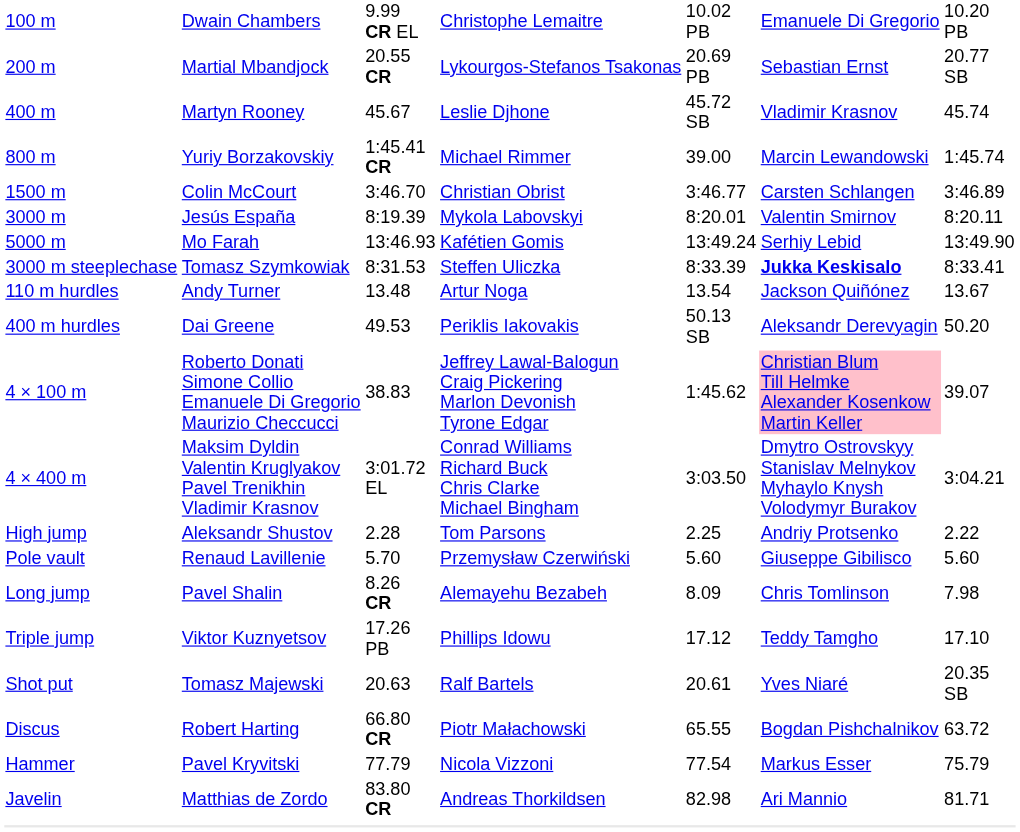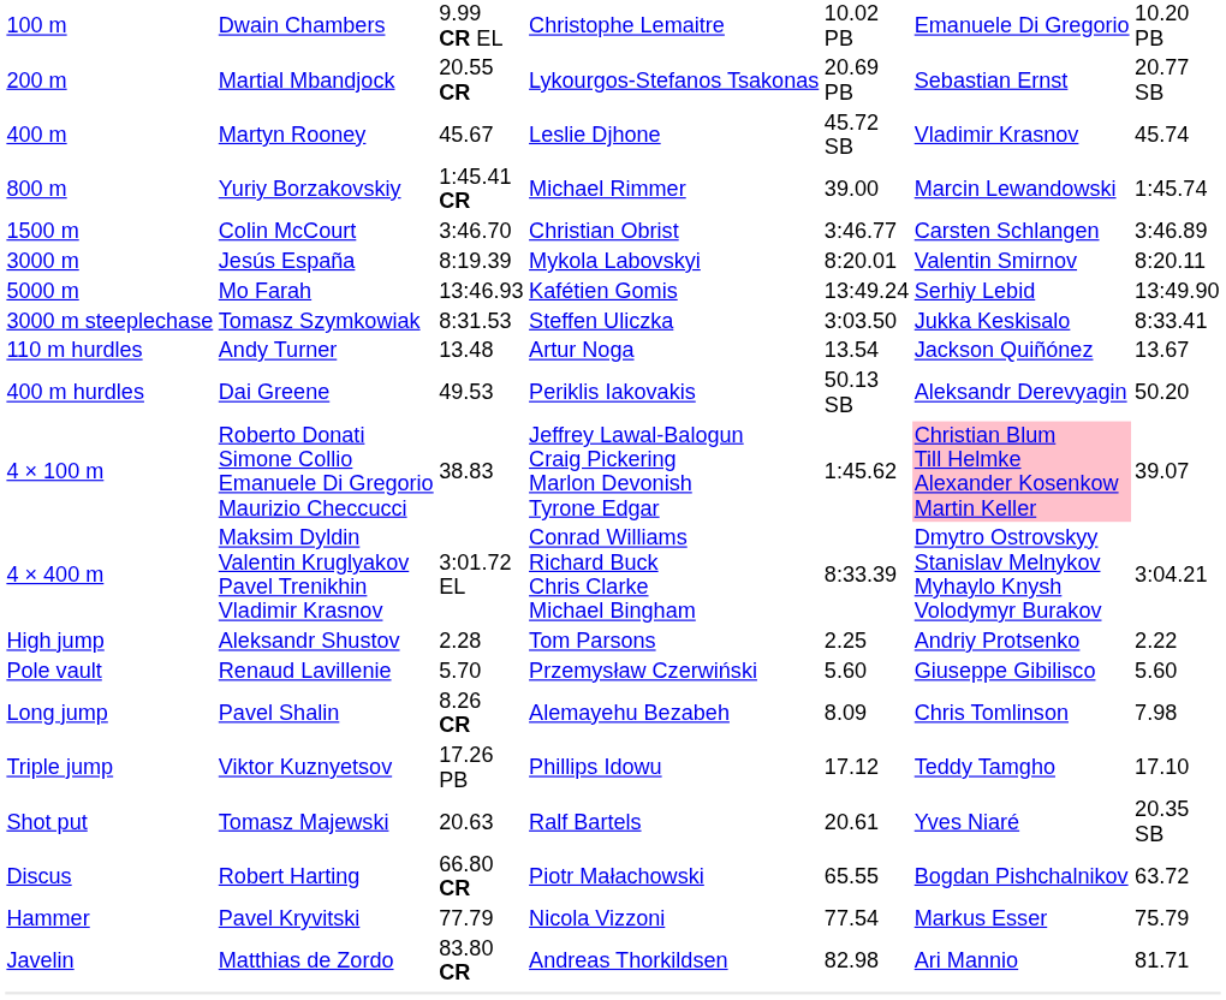3000 m steeplechase | column 5: 8:33.39 -> 3:03.50
3000 m steeplechase | column 6: bold -> normal
4 × 400 m | column 5: 3:03.50 -> 8:33.39
